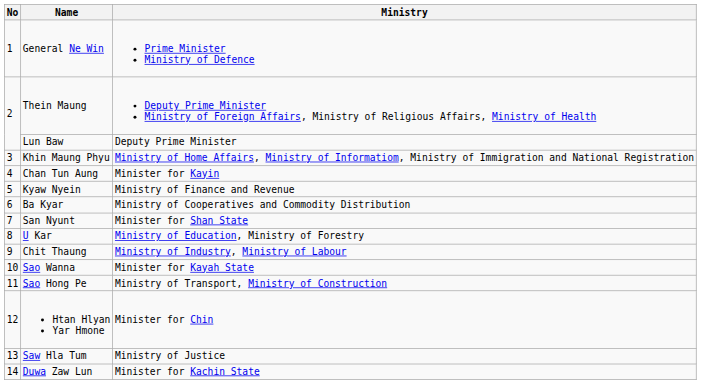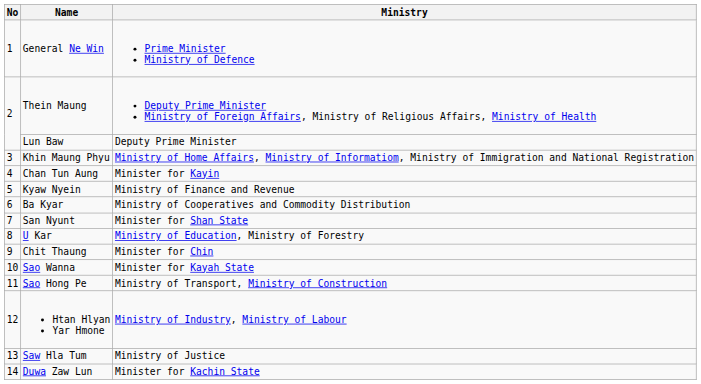Chit Thaung | Ministry: Ministry of Industry, Ministry of Labour -> Minister for Chin
Htan Hlyan Yar Hmone | Ministry: Minister for Chin -> Ministry of Industry, Ministry of Labour
